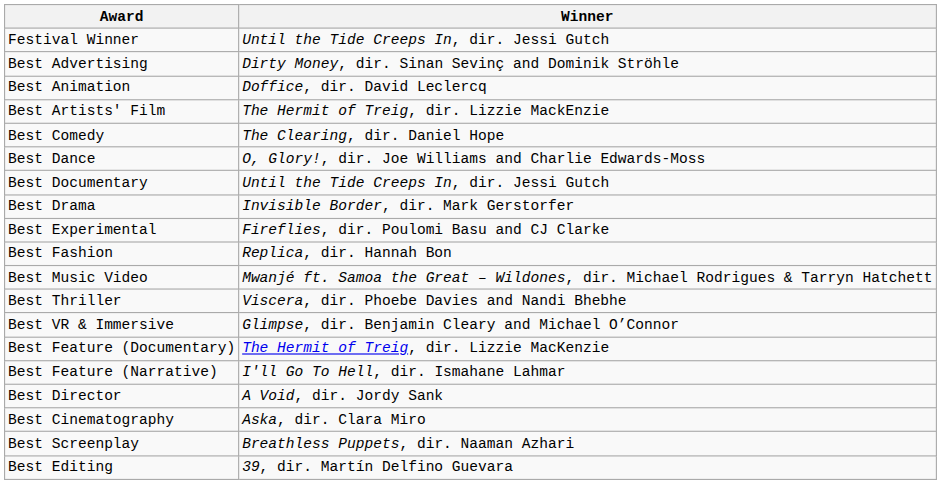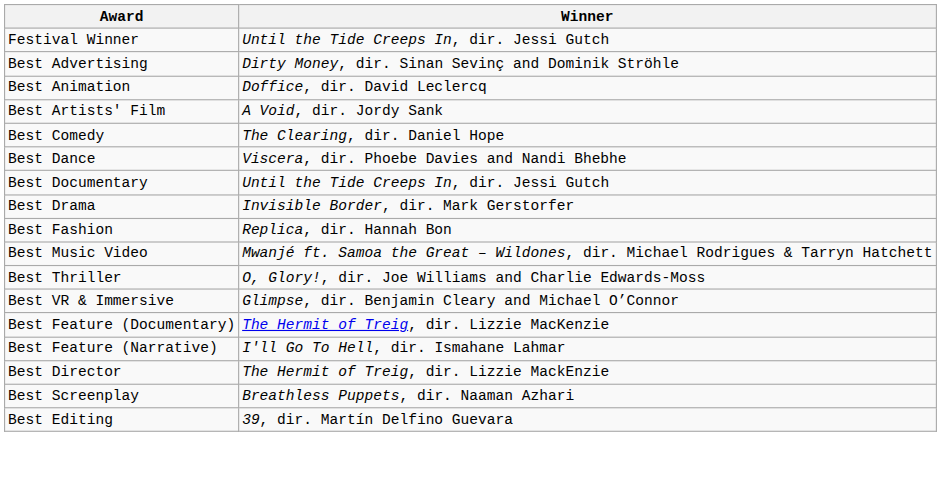Best Artists' Film | Winner: The Hermit of Treig, dir. Lizzie MackEnzie -> A Void, dir. Jordy Sank
Best Dance | Winner: O, Glory!, dir. Joe Williams and Charlie Edwards-Moss -> Viscera, dir. Phoebe Davies and Nandi Bhebhe
- row: Best Experimental | Fireflies, dir. Poulomi Basu and CJ Clarke
Best Thriller | Winner: Viscera, dir. Phoebe Davies and Nandi Bhebhe -> O, Glory!, dir. Joe Williams and Charlie Edwards-Moss
Best Director | Winner: A Void, dir. Jordy Sank -> The Hermit of Treig, dir. Lizzie MackEnzie
- row: Best Cinematography | Aska, dir. Clara Miro
